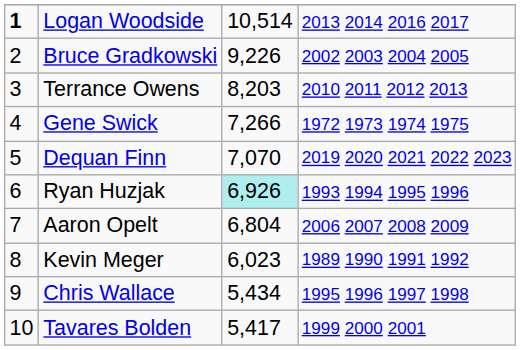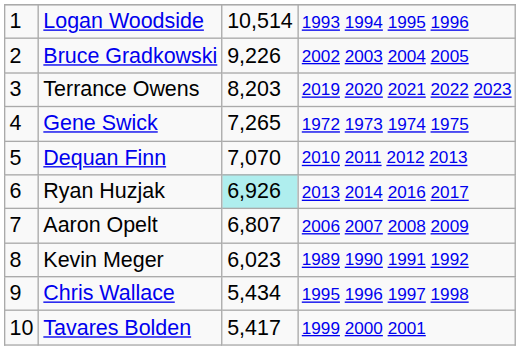Logan Woodside | column 1: bold -> normal
Logan Woodside | column 4: 2013 2014 2016 2017 -> 1993 1994 1995 1996
Terrance Owens | column 4: 2010 2011 2012 2013 -> 2019 2020 2021 2022 2023
Gene Swick | column 3: 7,266 -> 7,265
Dequan Finn | column 4: 2019 2020 2021 2022 2023 -> 2010 2011 2012 2013
Ryan Huzjak | column 4: 1993 1994 1995 1996 -> 2013 2014 2016 2017
Aaron Opelt | column 3: 6,804 -> 6,807
